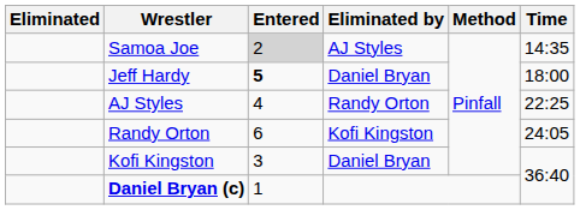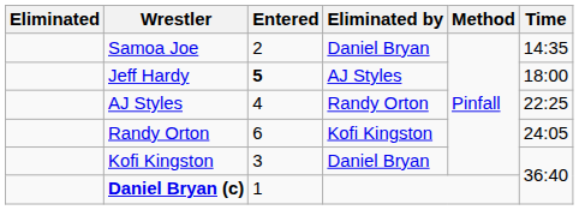Samoa Joe | Entered: lightgrey background -> no background
Samoa Joe | Eliminated by: AJ Styles -> Daniel Bryan
Jeff Hardy | Eliminated by: Daniel Bryan -> AJ Styles
